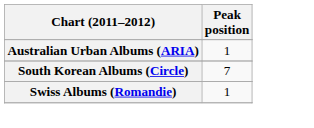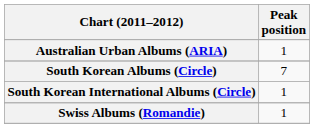+ row: South Korean International Albums (Circle) | 1
